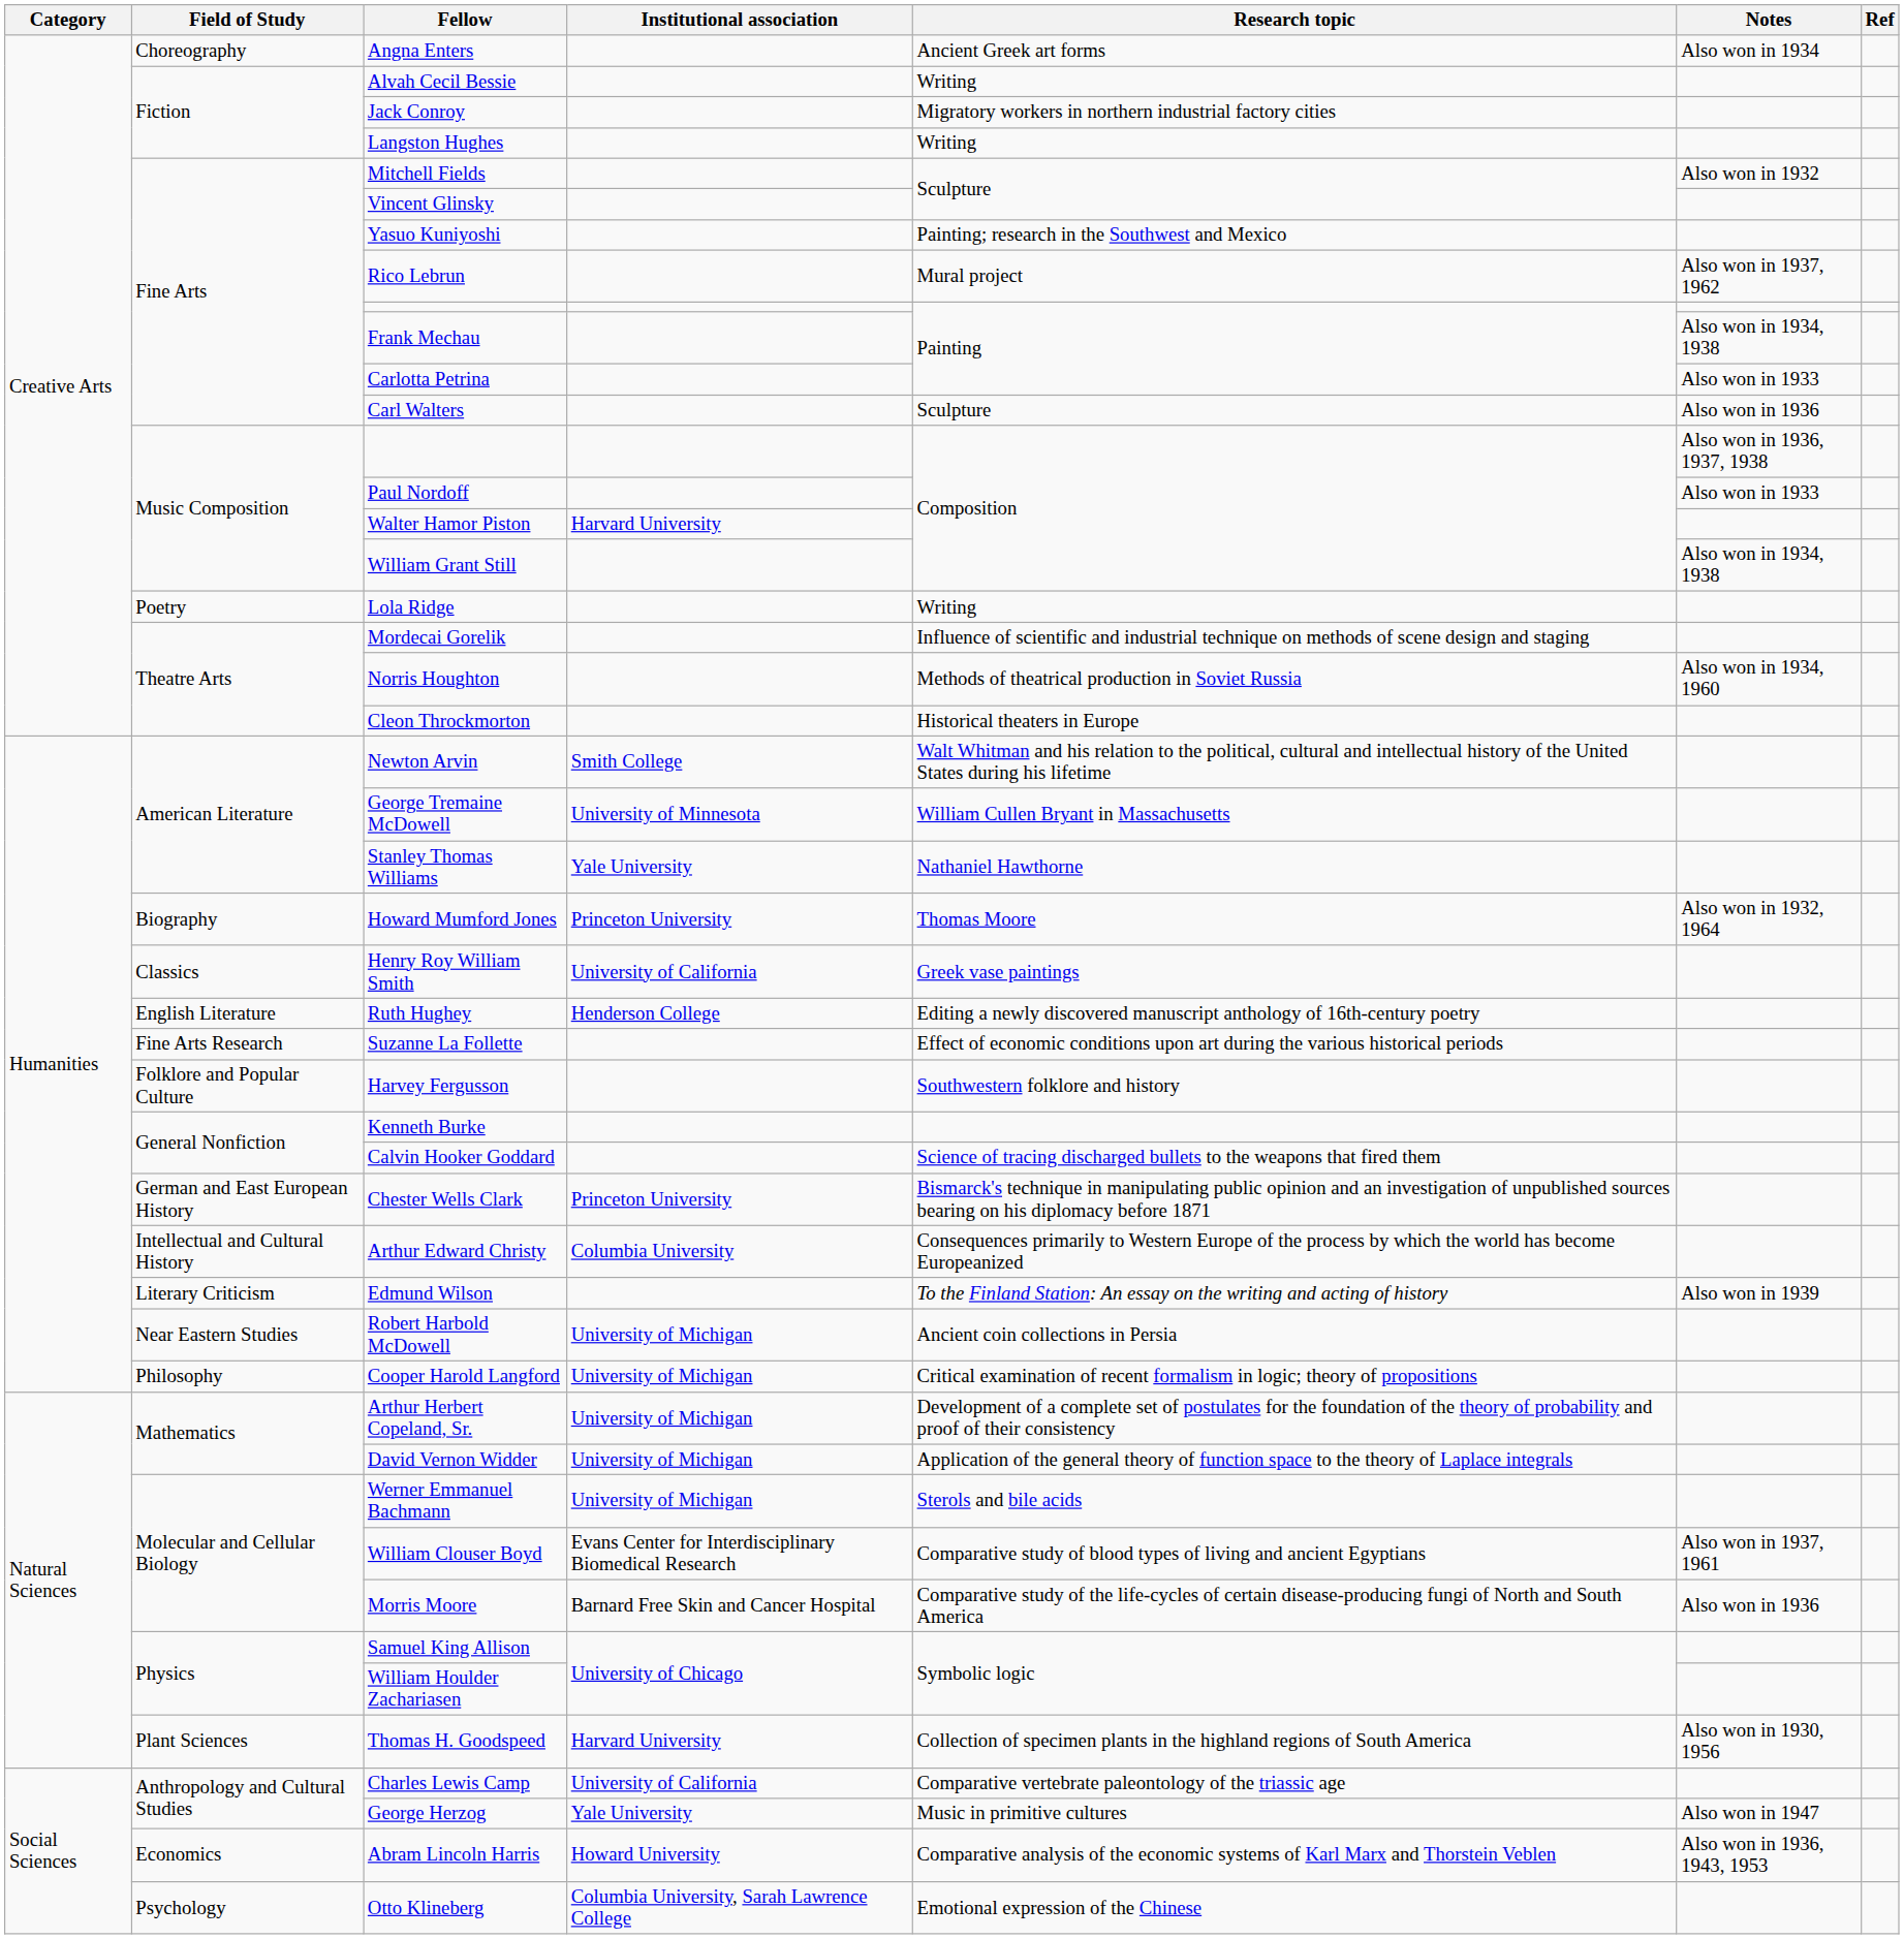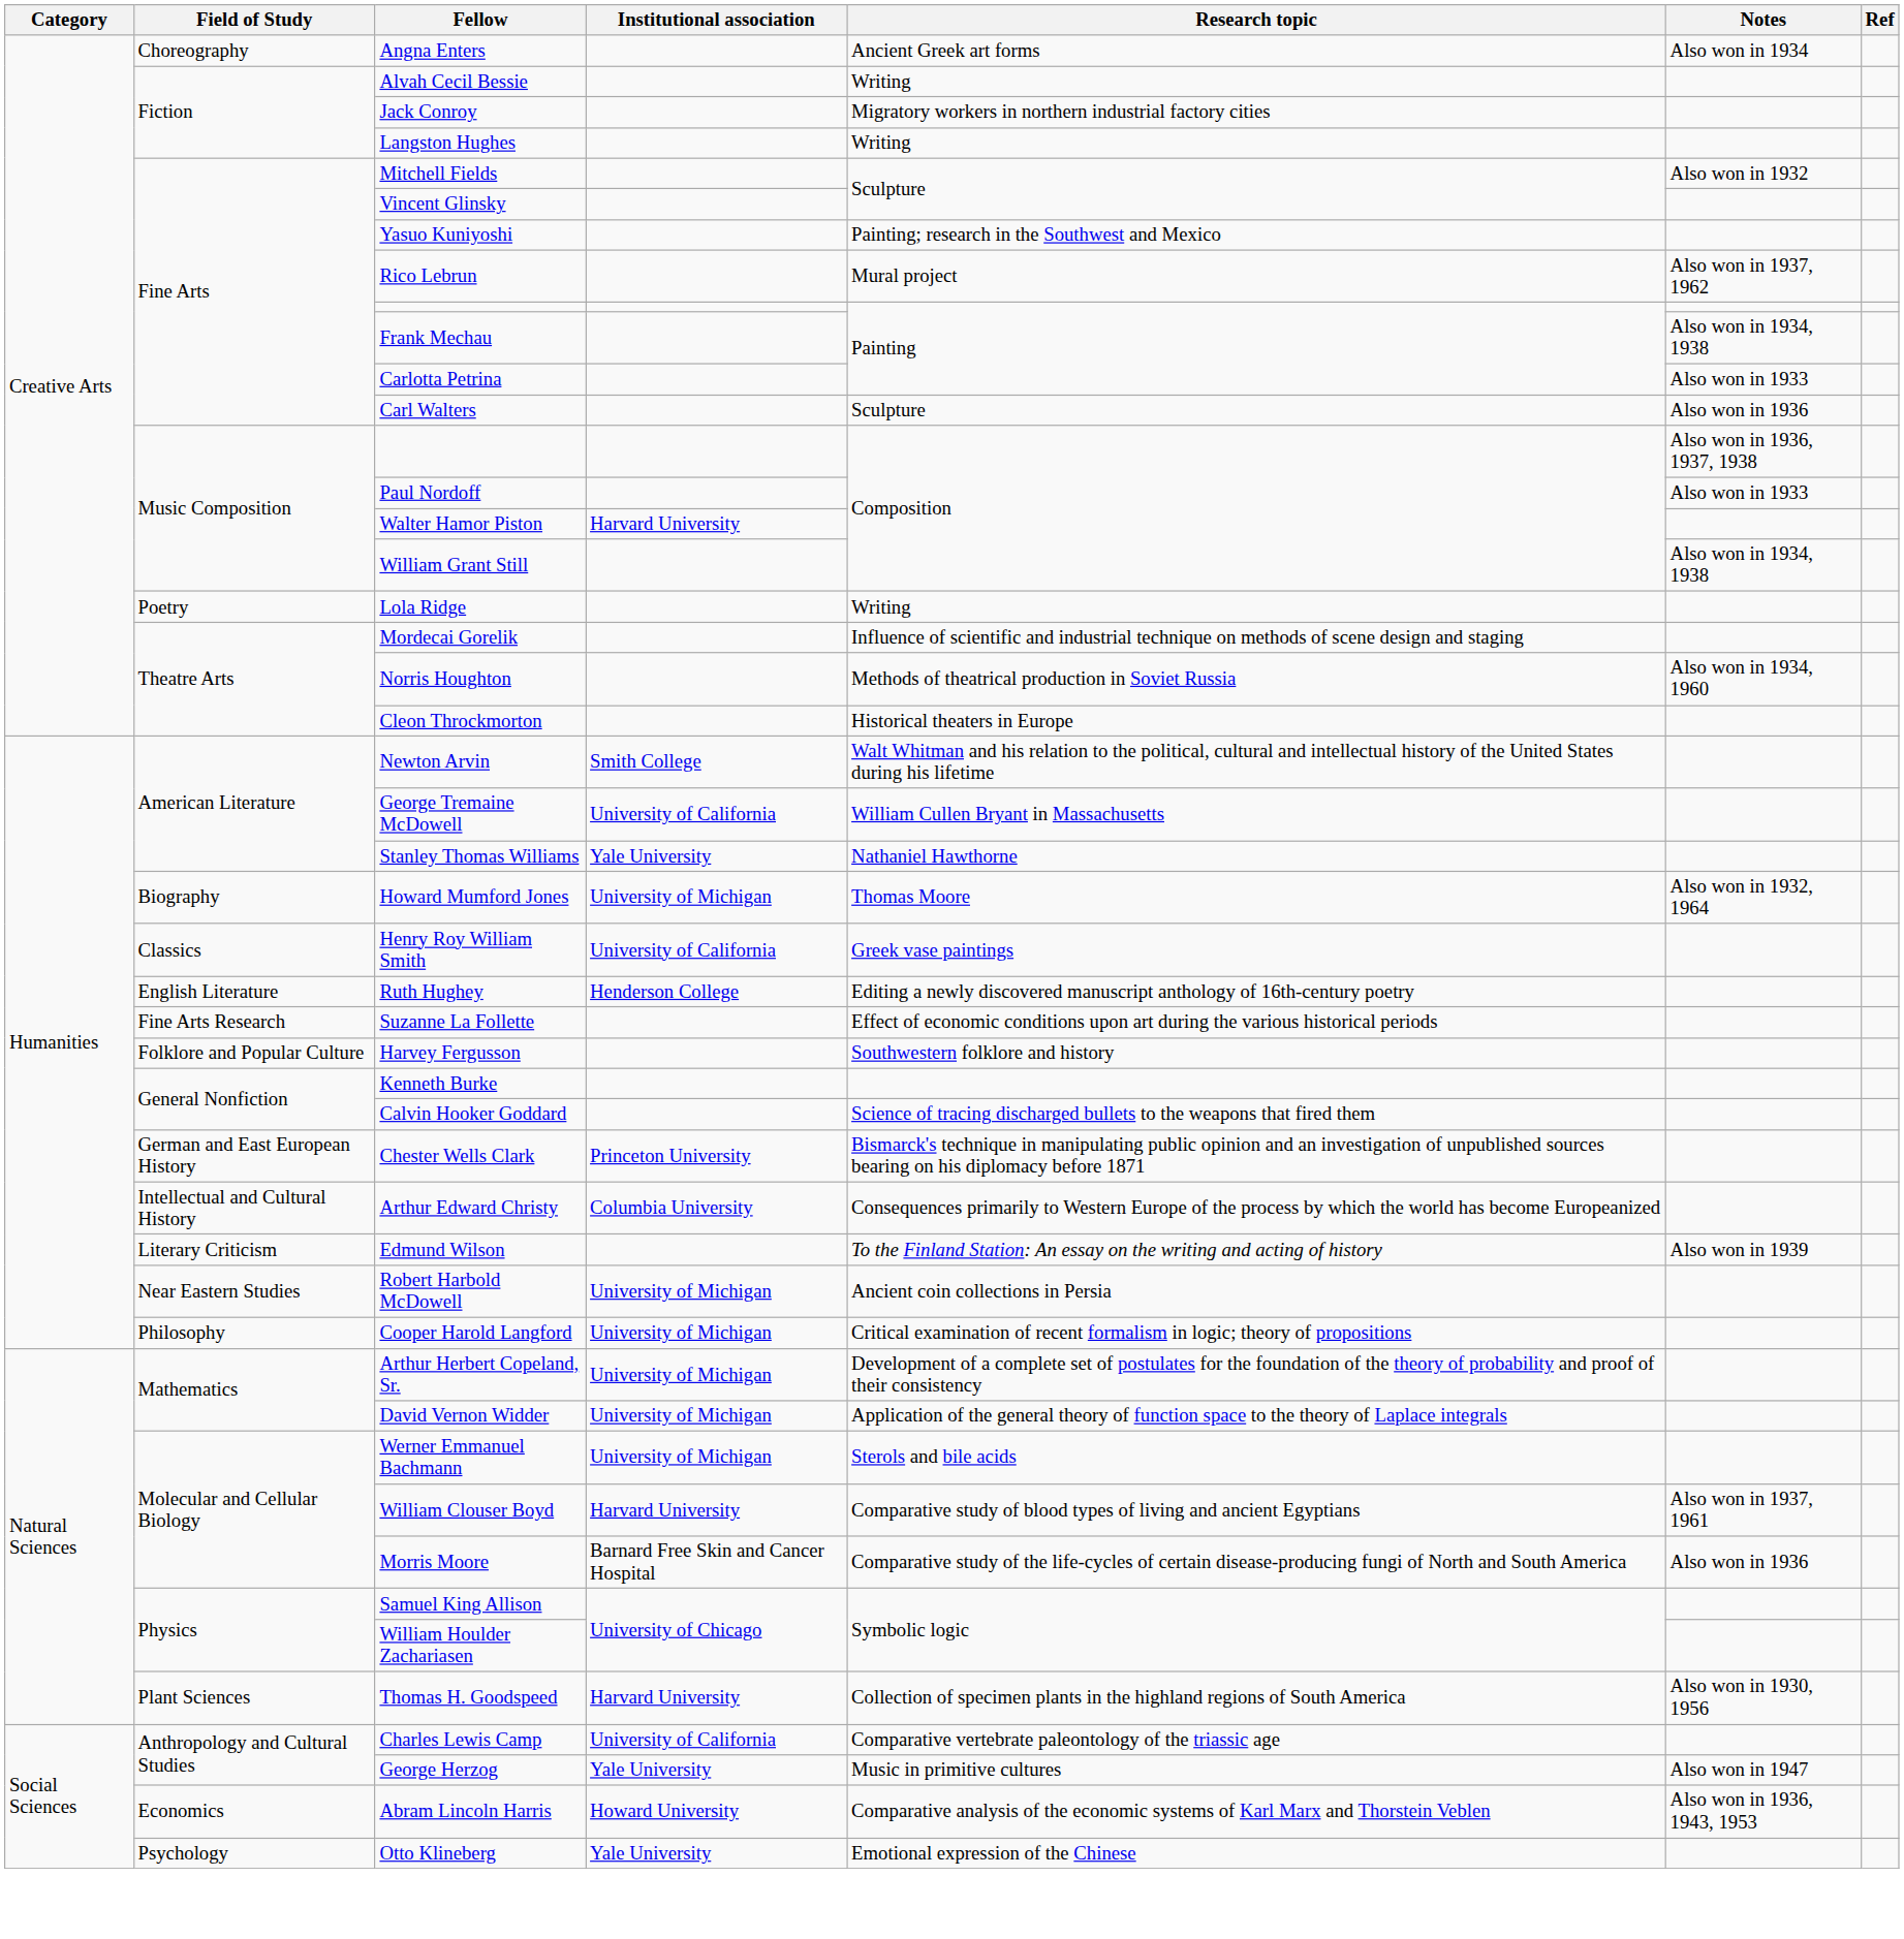George Tremaine McDowell | Institutional association: University of Minnesota -> University of California
Howard Mumford Jones | Institutional association: Princeton University -> University of Michigan
William Clouser Boyd | Institutional association: Evans Center for Interdisciplinary Biomedical Research -> Harvard University
Otto Klineberg | Institutional association: Columbia University, Sarah Lawrence College -> Yale University
